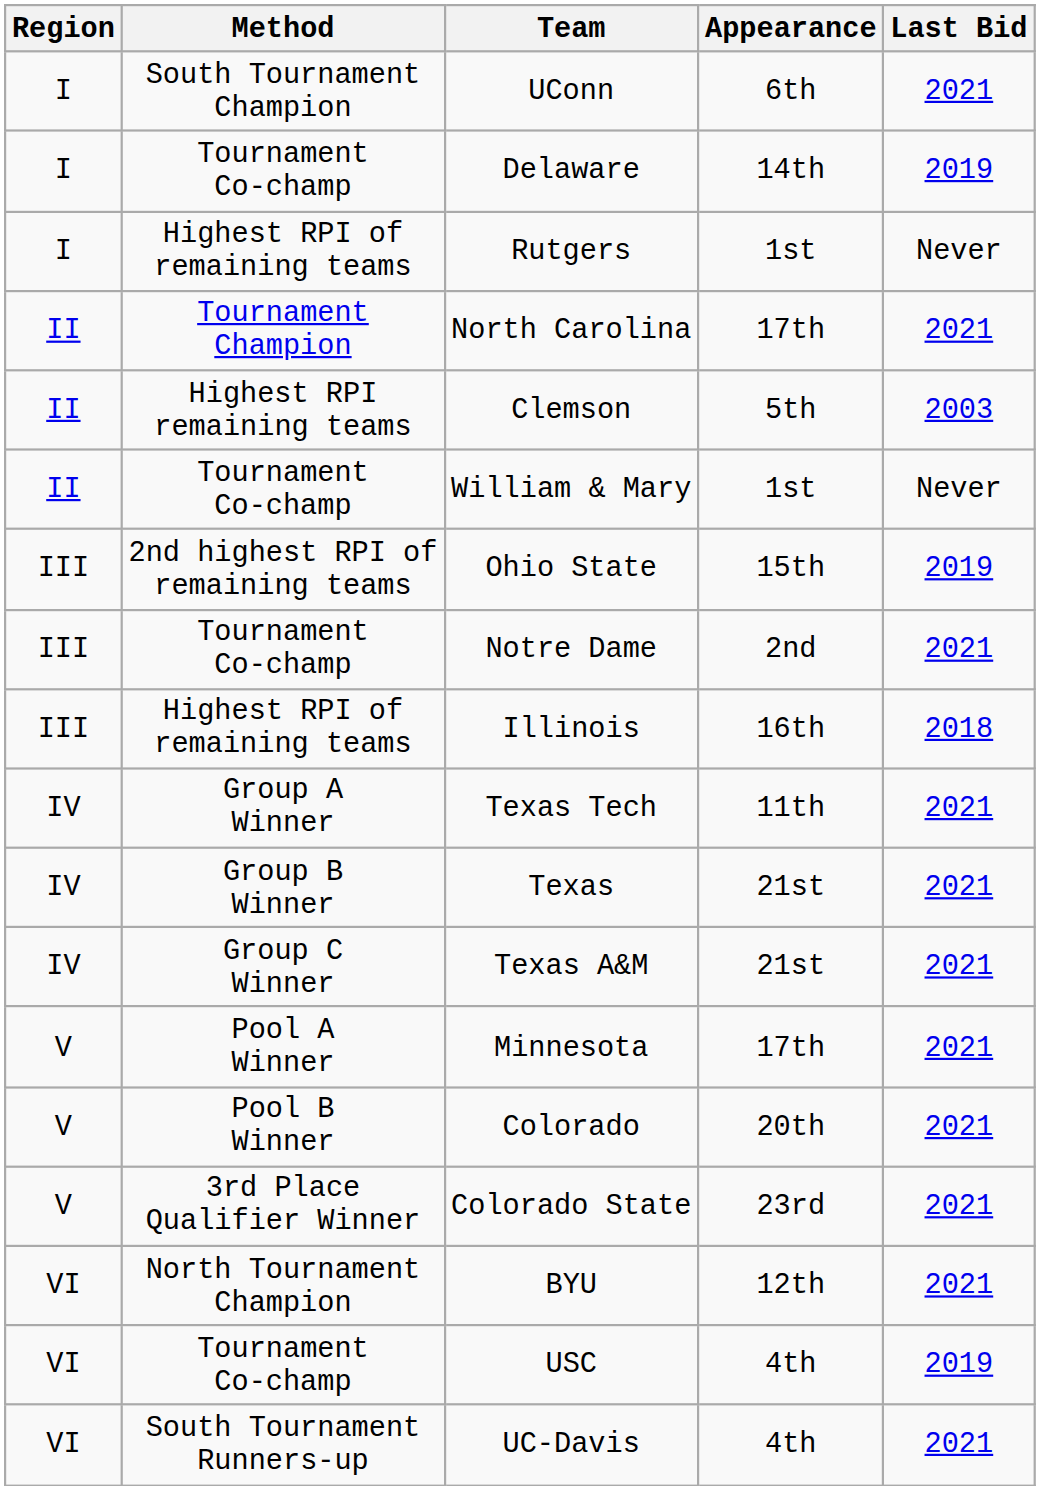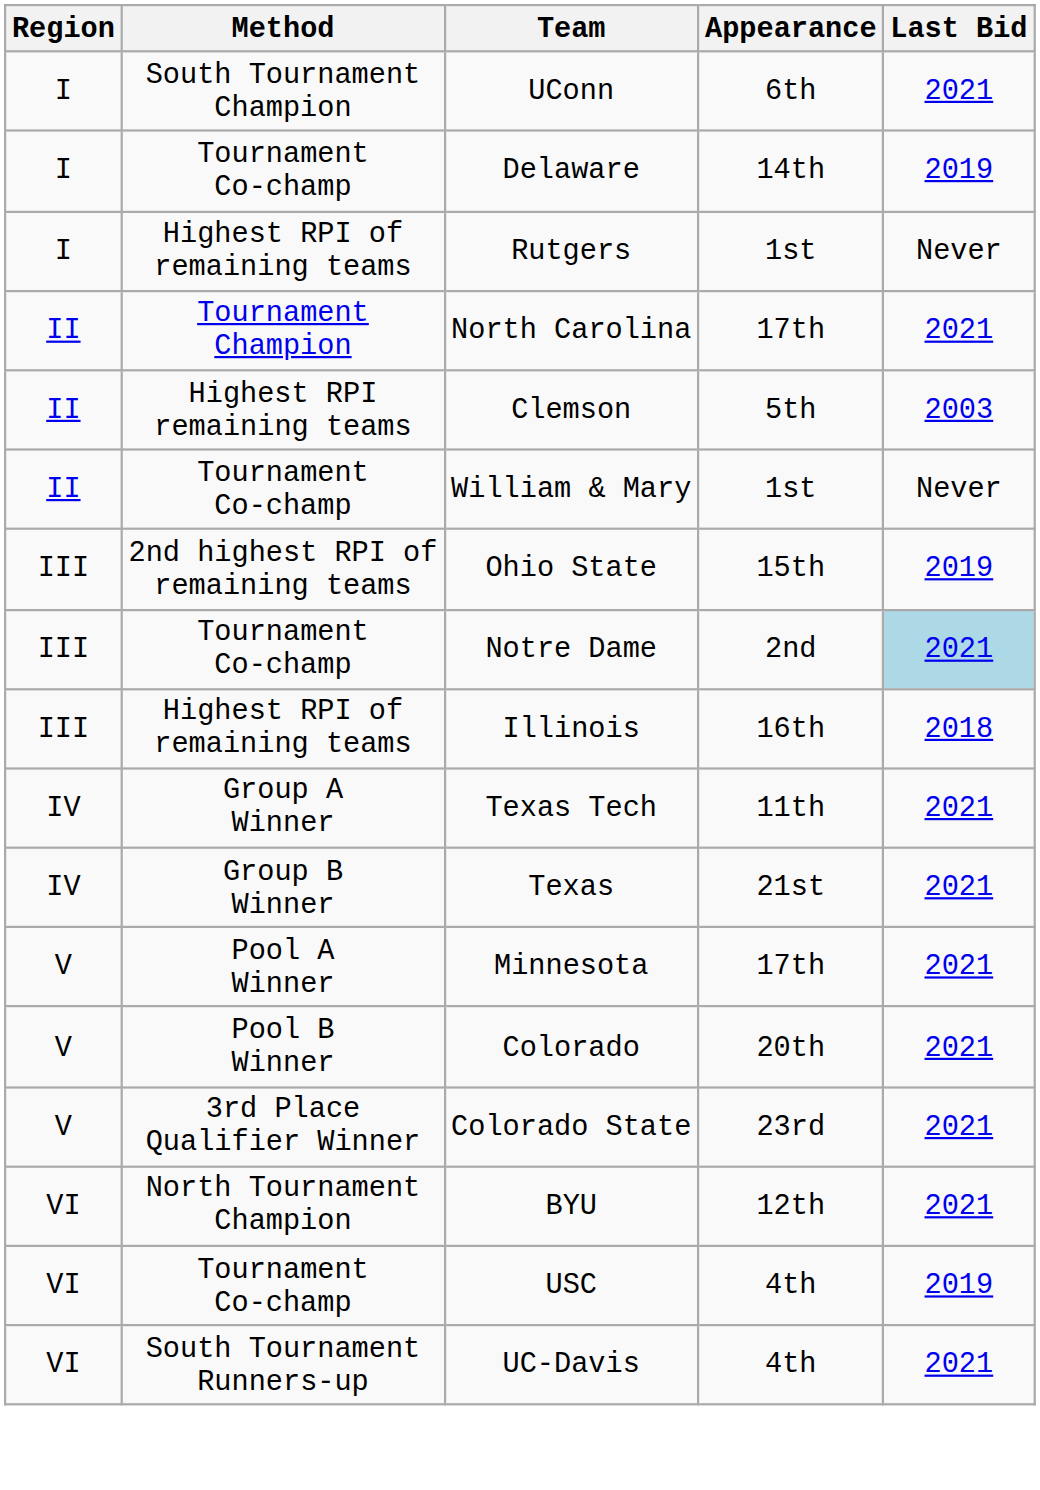Notre Dame | Last Bid: no background -> lightblue background
- row: IV | Group C Winner | Texas A&M | 21st | 2021
